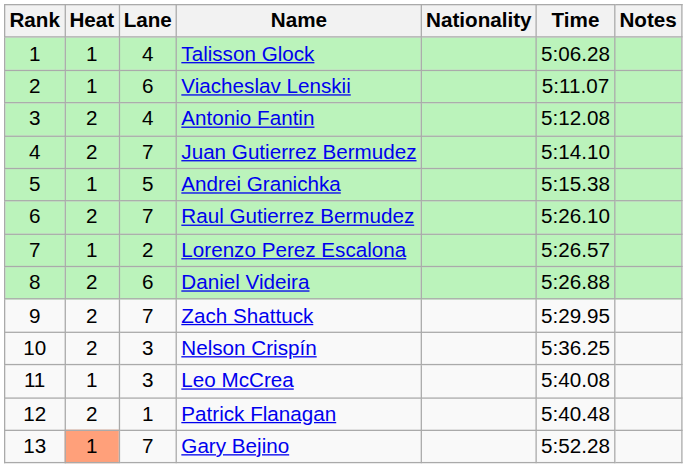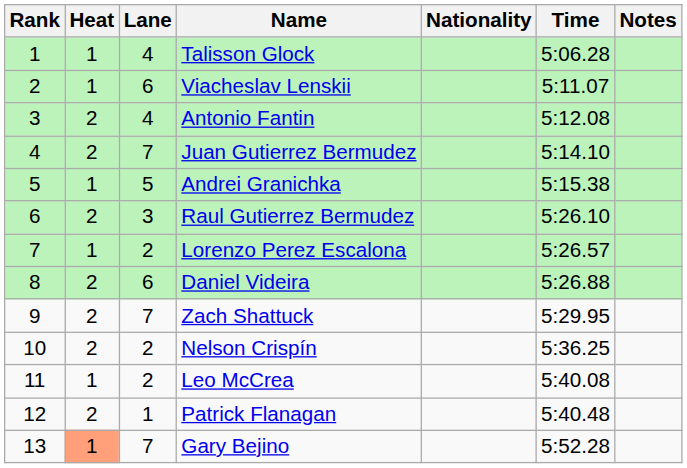Raul Gutierrez Bermudez | Lane: 7 -> 3
Nelson Crispín | Lane: 3 -> 2
Leo McCrea | Lane: 3 -> 2
